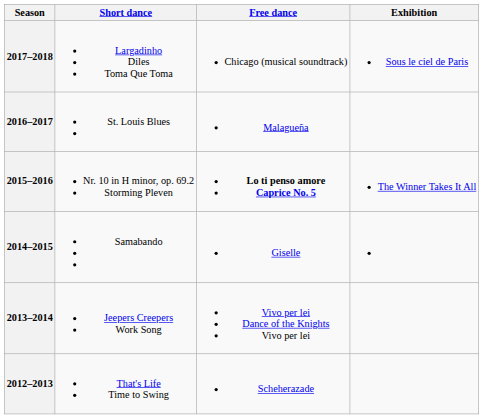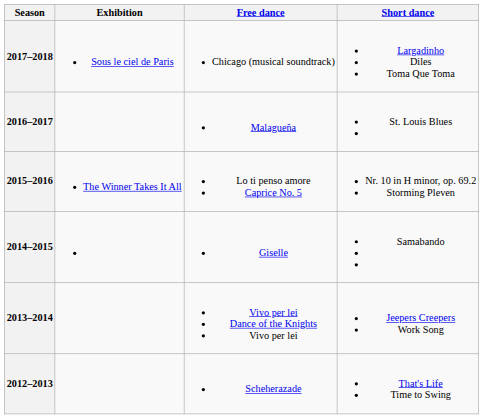columns swapped: Short dance <-> Exhibition
2015–2016 | Free dance: bold -> normal
